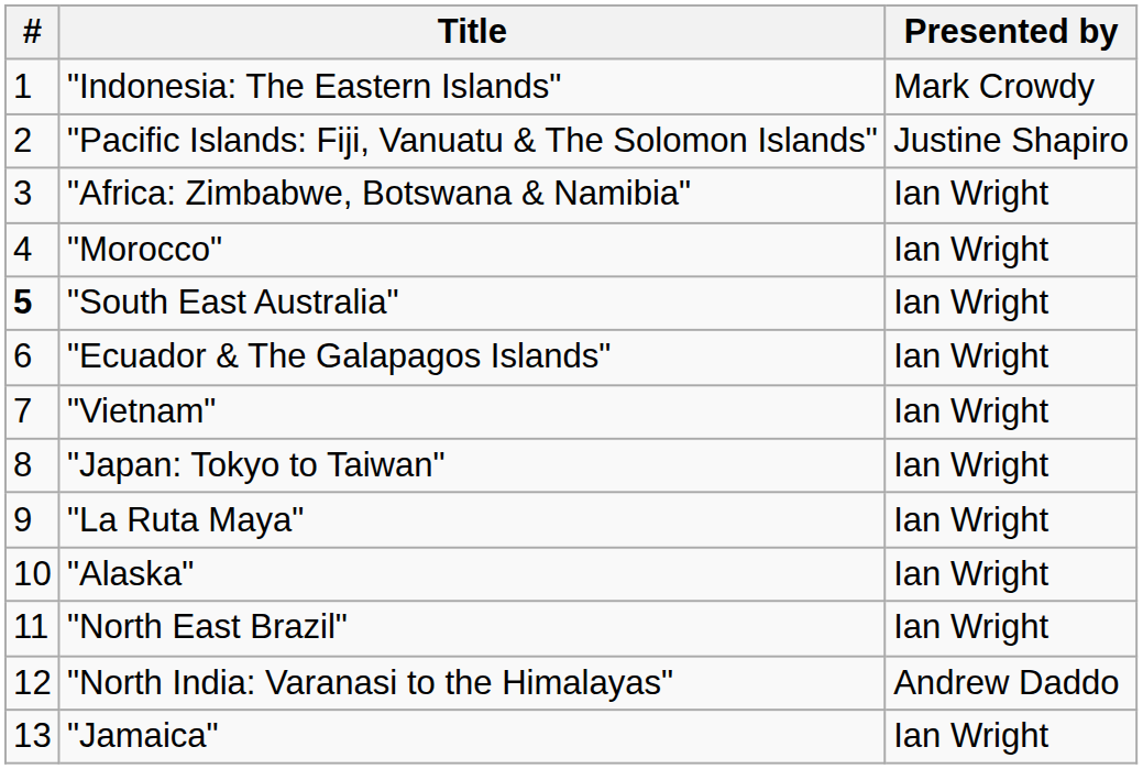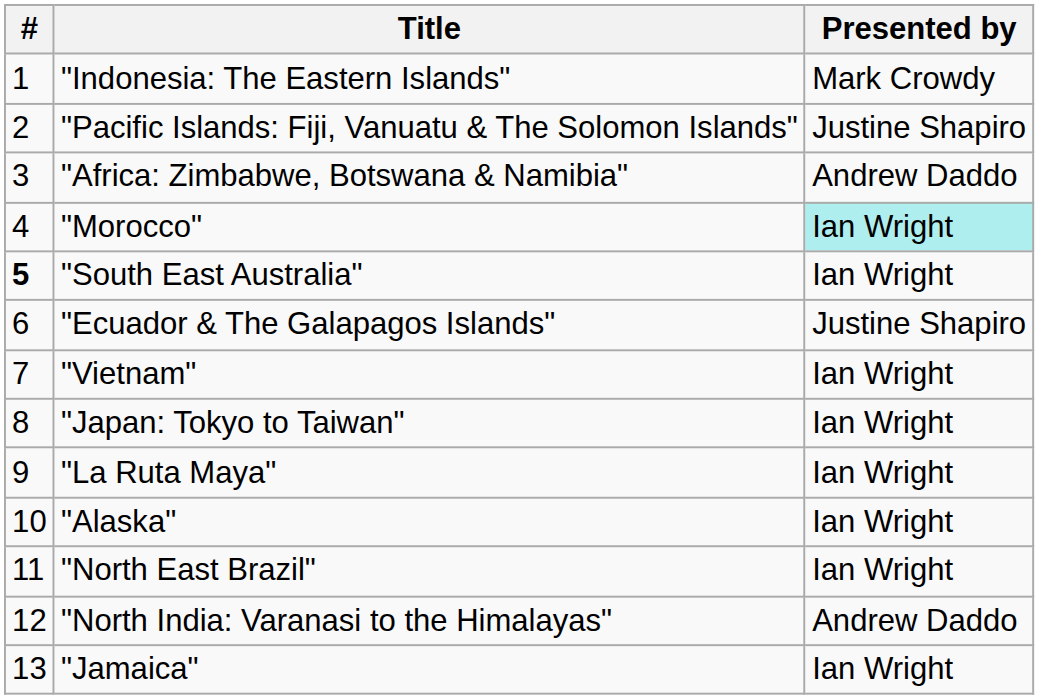"Africa: Zimbabwe, Botswana & Namibia" | Presented by: Ian Wright -> Andrew Daddo
"Morocco" | Presented by: no background -> paleturquoise background
"Ecuador & The Galapagos Islands" | Presented by: Ian Wright -> Justine Shapiro
